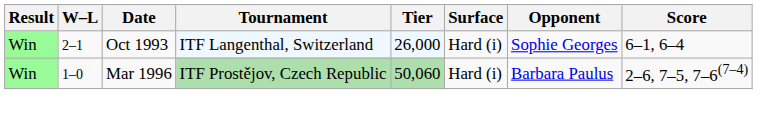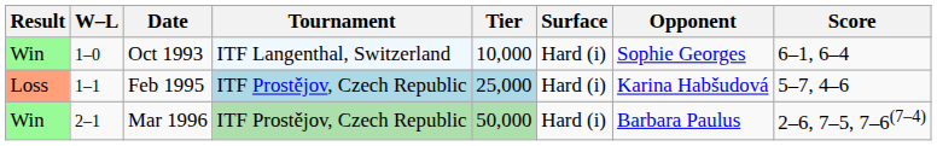Oct 1993 | W–L: 2–1 -> 1–0
Oct 1993 | Tier: 26,000 -> 10,000
+ row: Loss | 1–1 | Feb 1995 | ITF Prostějov, Czech Republic | 25,000 | Hard (i) | Karina Habšudová | 5–7, 4–6
Mar 1996 | W–L: 1–0 -> 2–1
Mar 1996 | Tier: 50,060 -> 50,000
